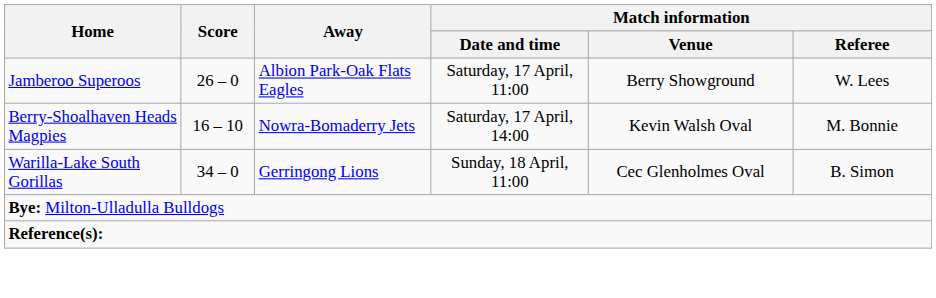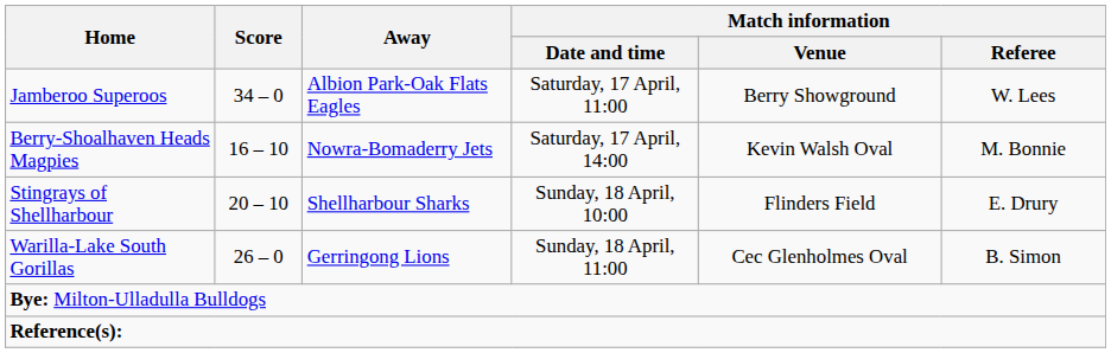Jamberoo Superoos | Score: 26 – 0 -> 34 – 0
+ row: Stingrays of Shellharbour | 20 – 10 | Shellharbour Sharks | Sunday, 18 April, 10:00 | Flinders Field | E. Drury
Warilla-Lake South Gorillas | Score: 34 – 0 -> 26 – 0
